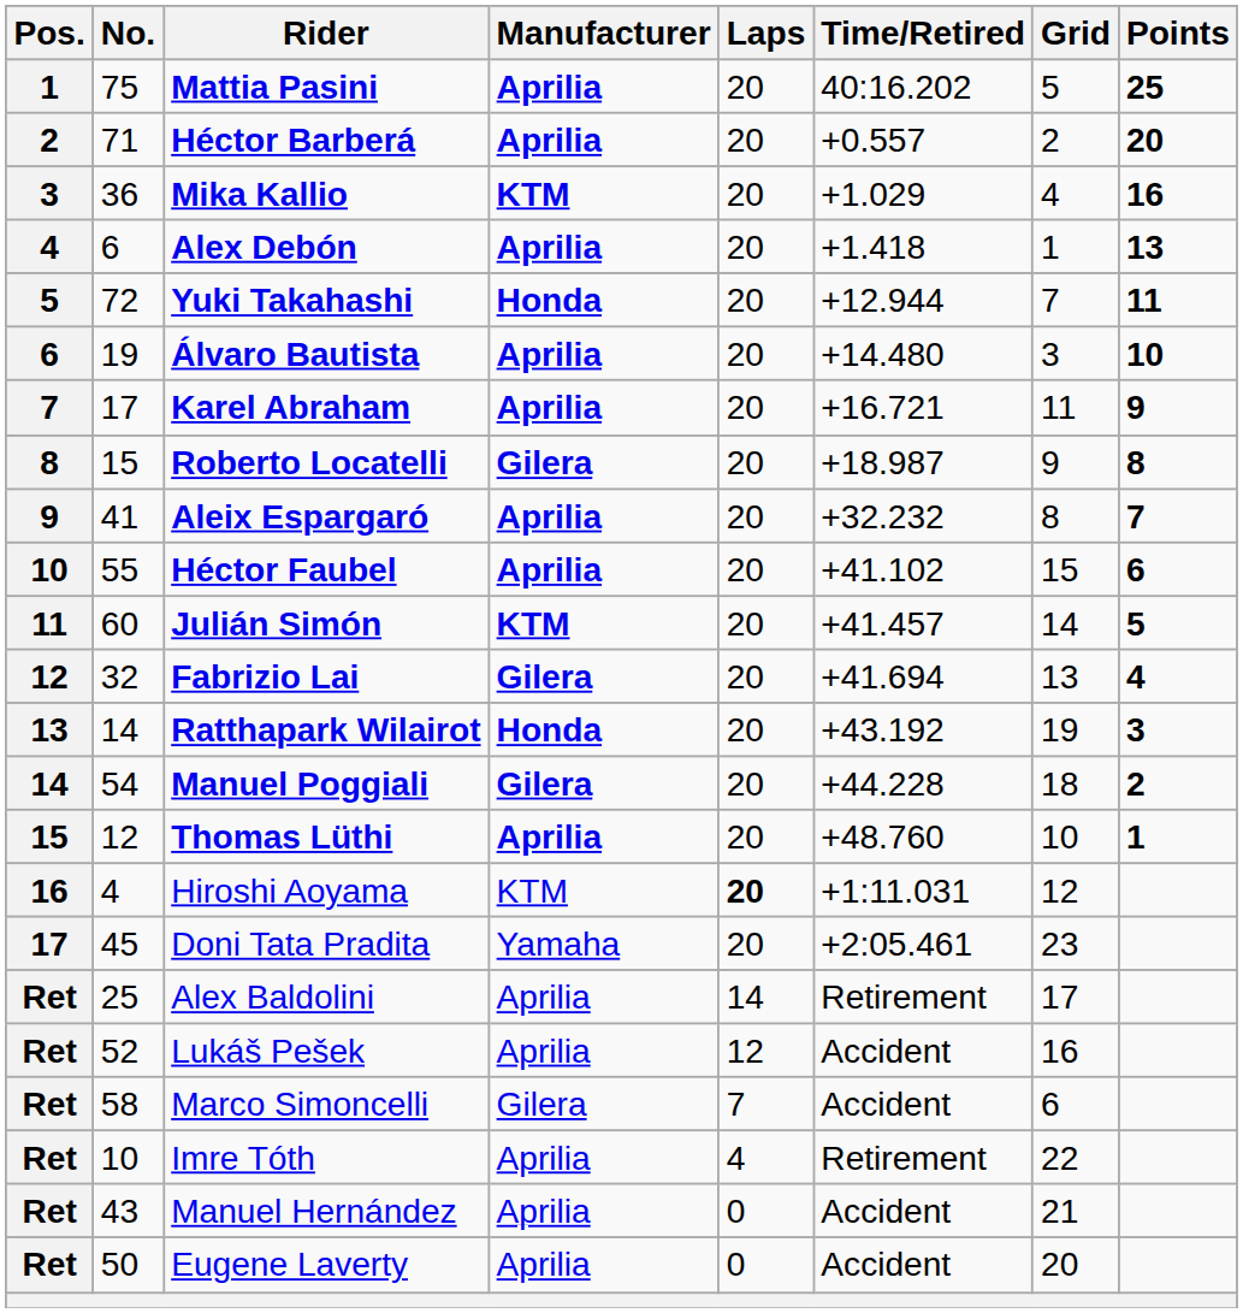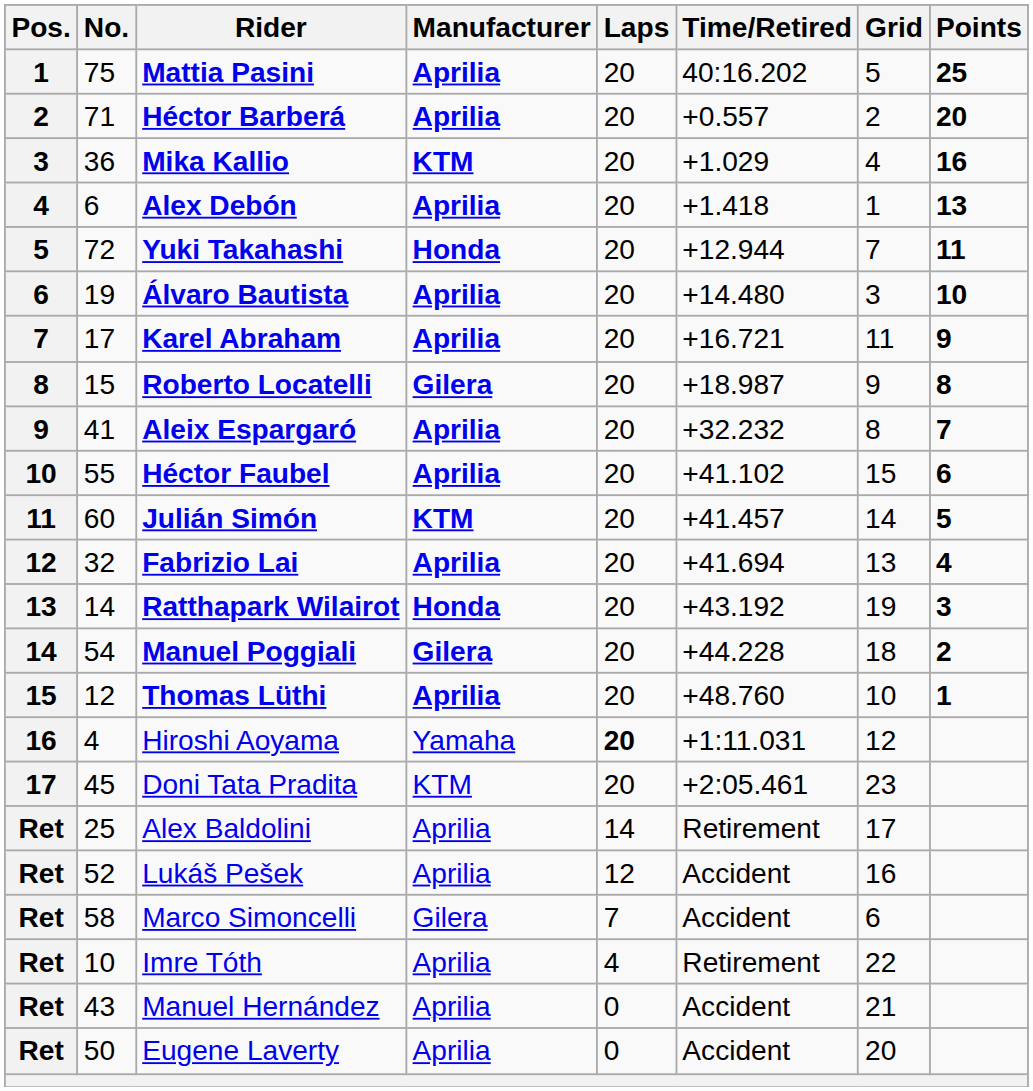Fabrizio Lai | Manufacturer: Gilera -> Aprilia
Hiroshi Aoyama | Manufacturer: KTM -> Yamaha
Doni Tata Pradita | Manufacturer: Yamaha -> KTM
